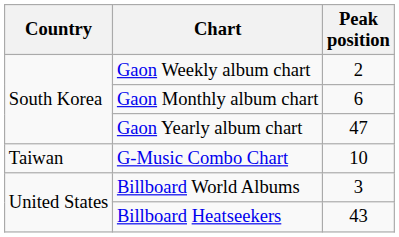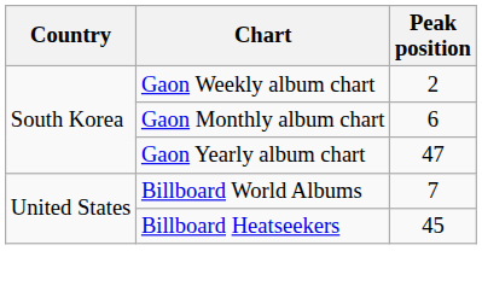- row: Taiwan | G-Music Combo Chart | 10
Billboard World Albums | Peak position: 3 -> 7
Billboard Heatseekers | Peak position: 43 -> 45
